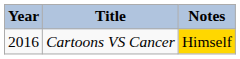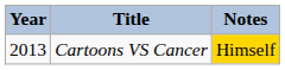Cartoons VS Cancer | Year: 2016 -> 2013
